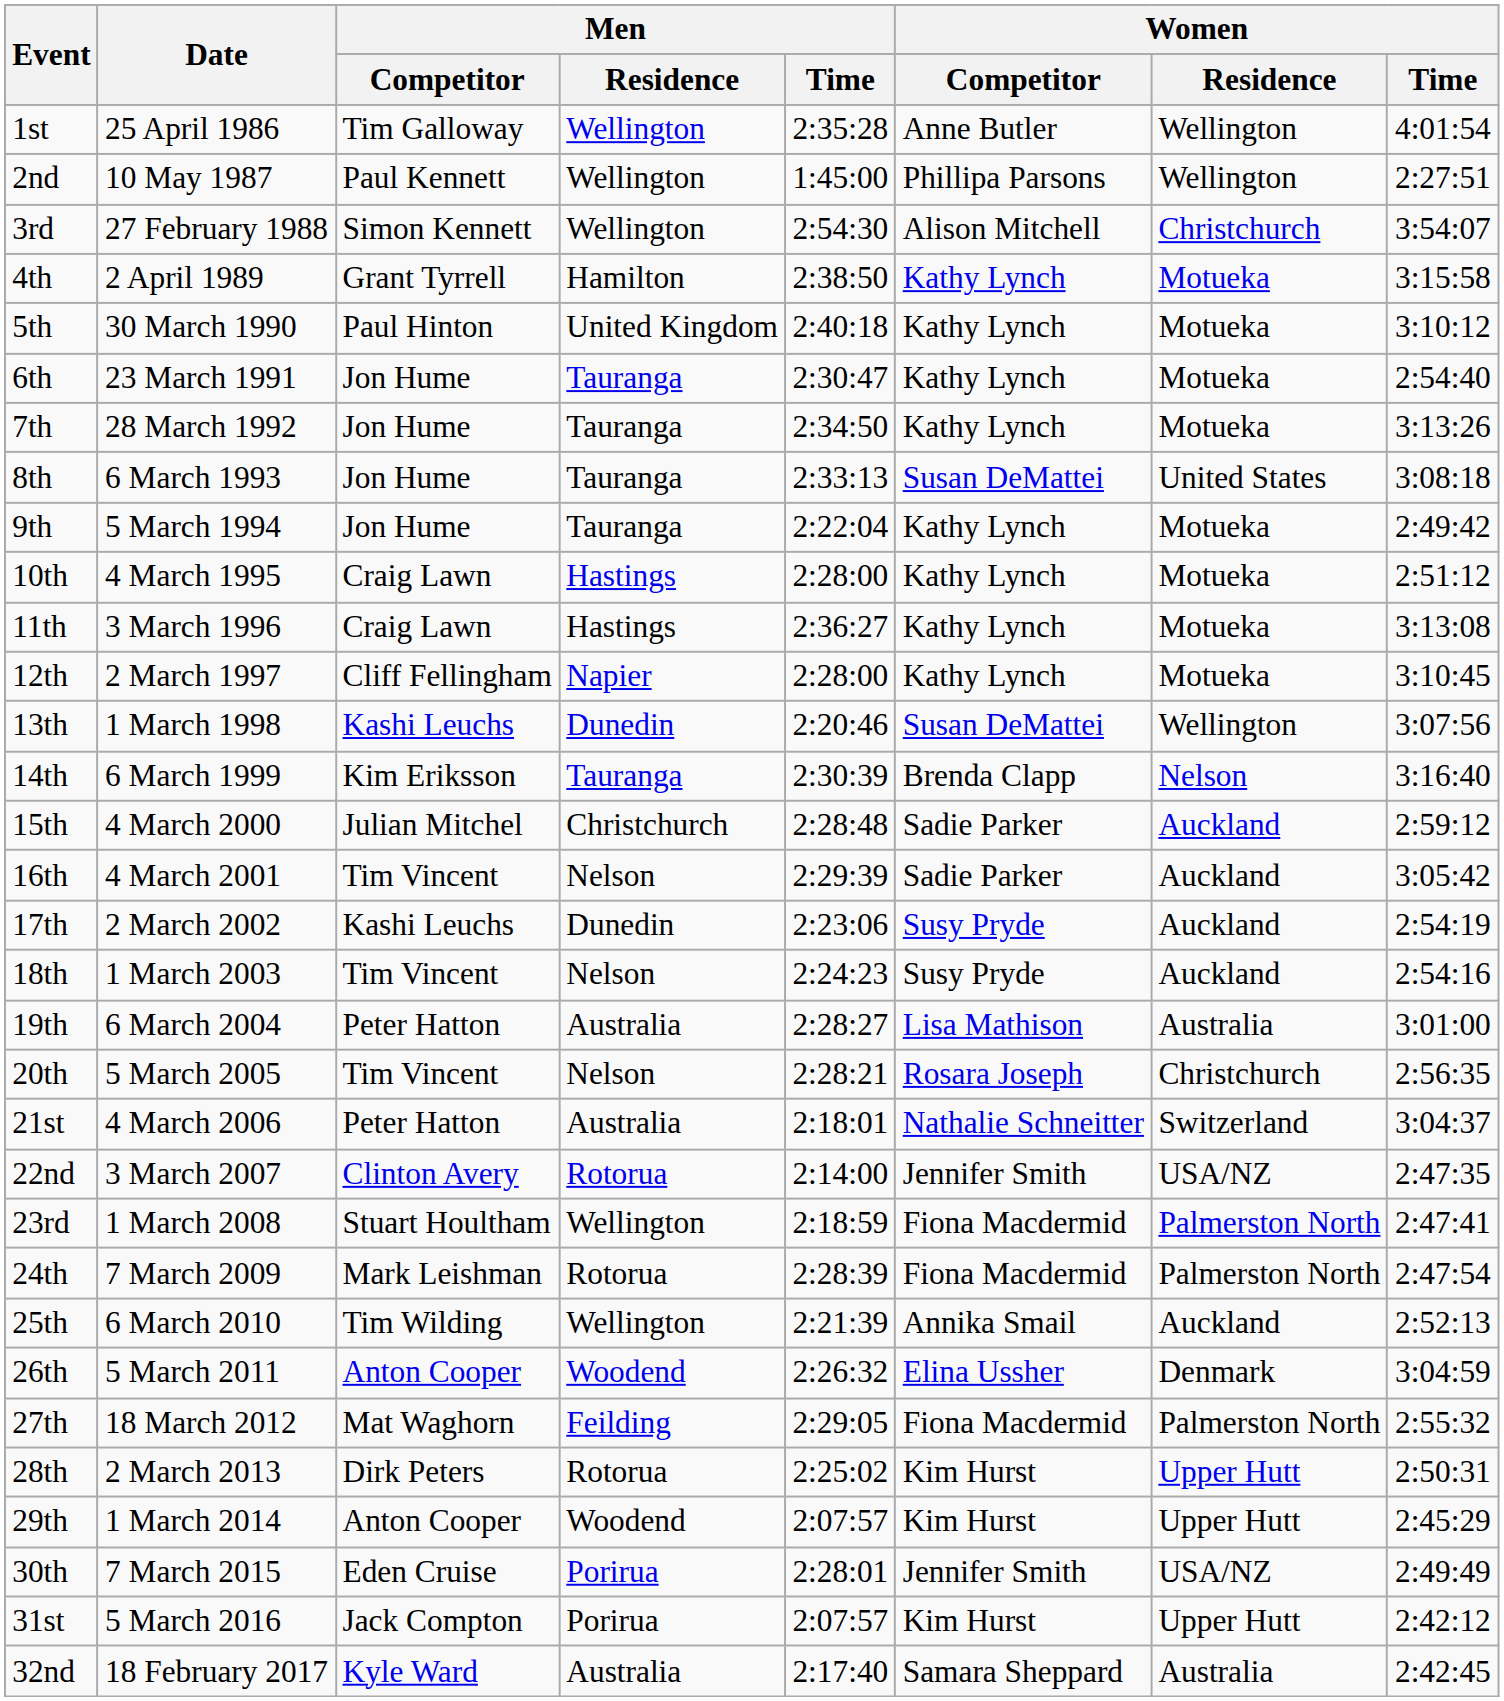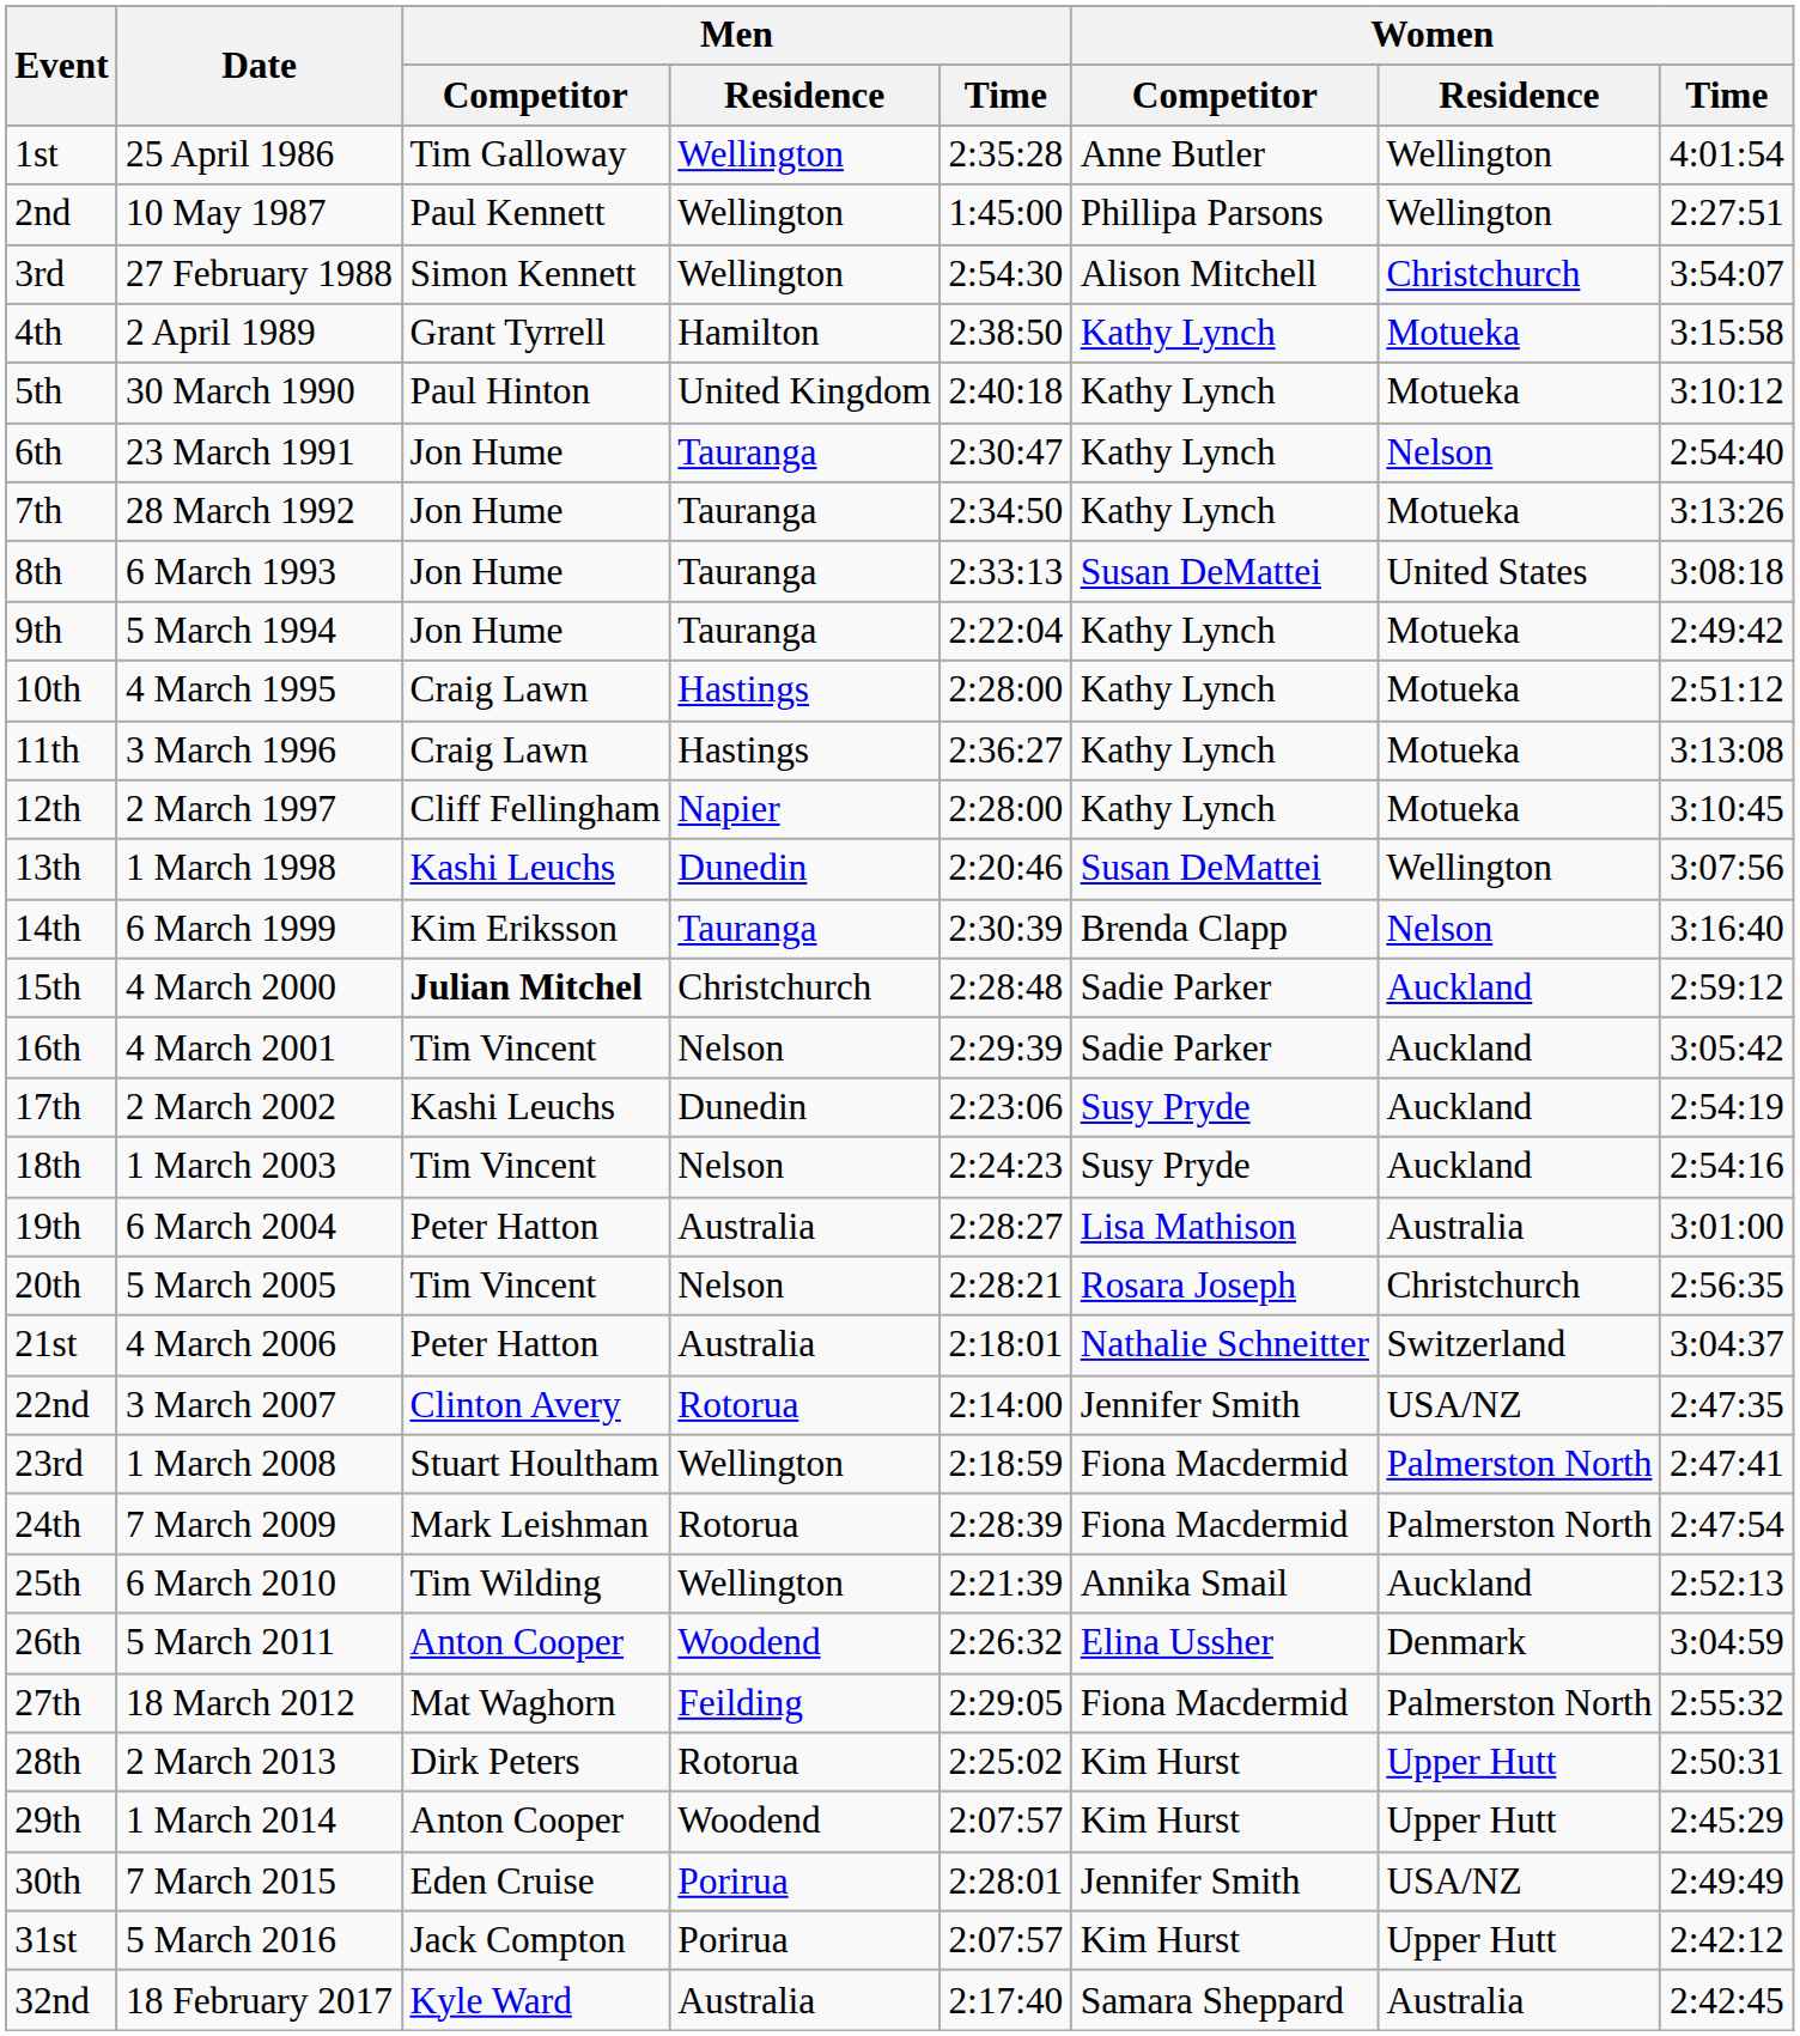6th | Women / Residence: Motueka -> Nelson
15th | Men / Competitor: normal -> bold
